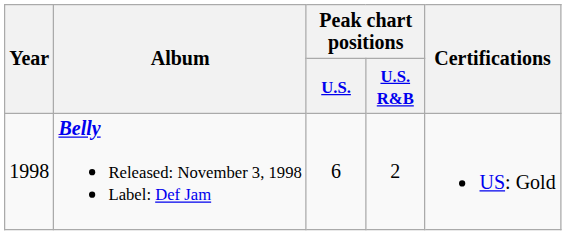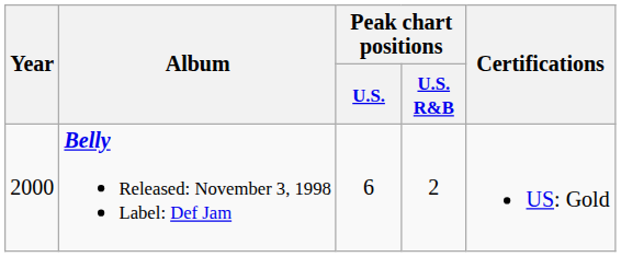Belly Released: November 3, 1998 Label: Def Jam | Year: 1998 -> 2000
